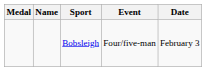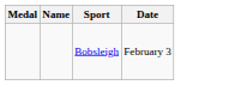- column: Event | Four/five-man
